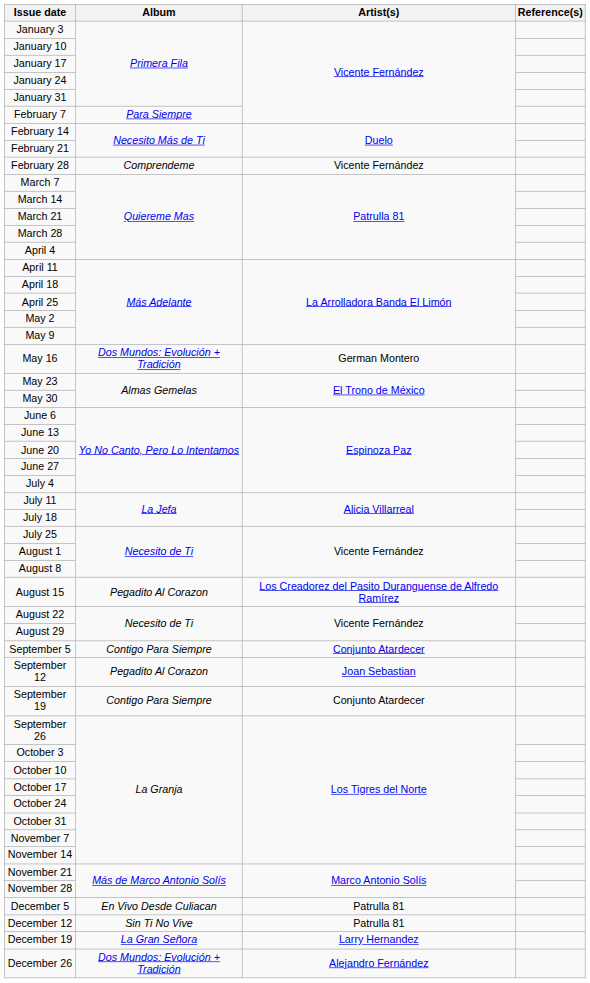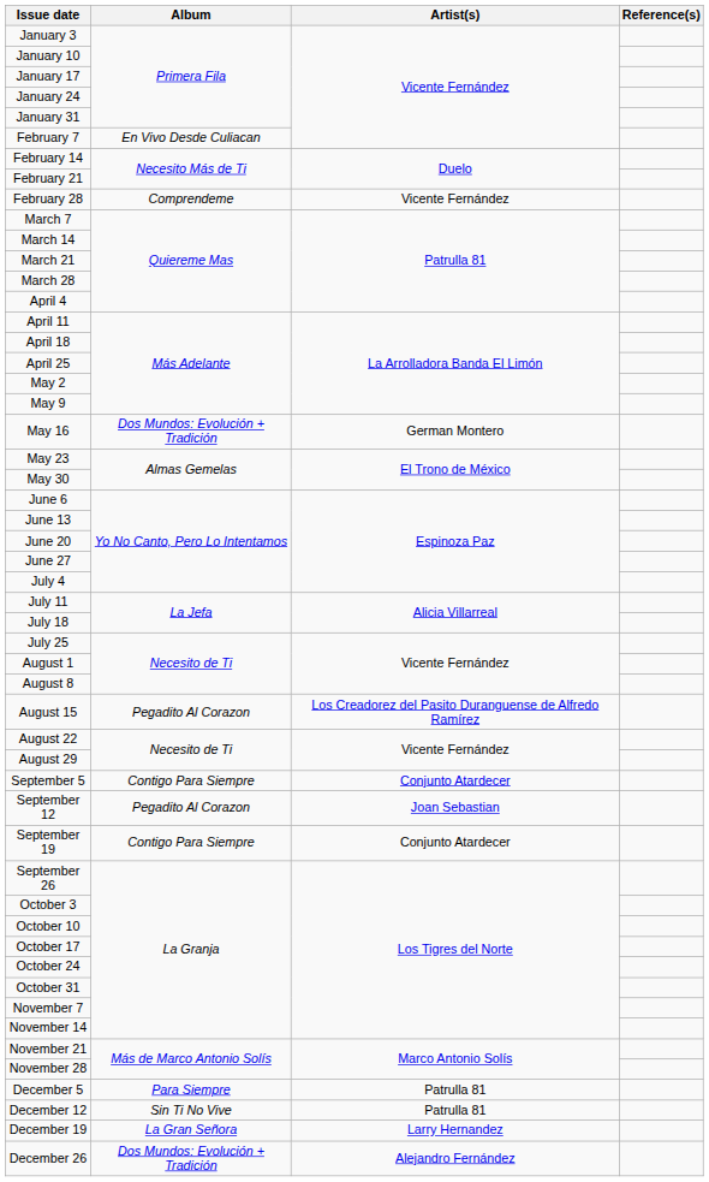February 7 | Album: Para Siempre -> En Vivo Desde Culiacan
December 5 | Album: En Vivo Desde Culiacan -> Para Siempre
